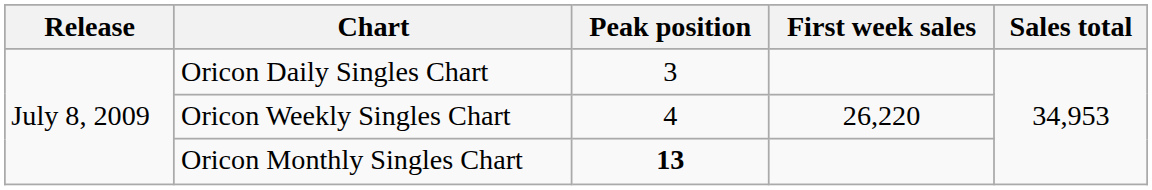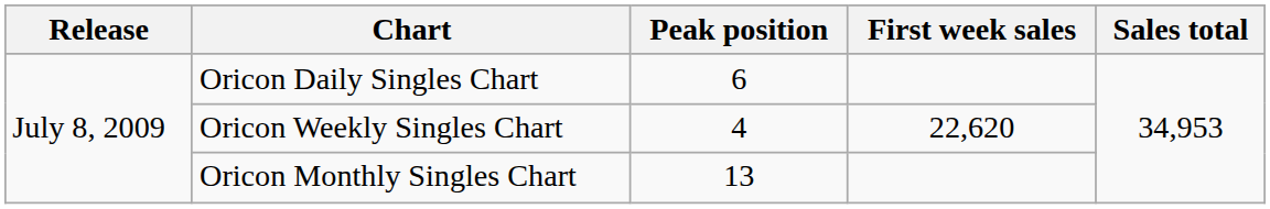Oricon Daily Singles Chart | Peak position: 3 -> 6
Oricon Weekly Singles Chart | First week sales: 26,220 -> 22,620
Oricon Monthly Singles Chart | Peak position: bold -> normal
